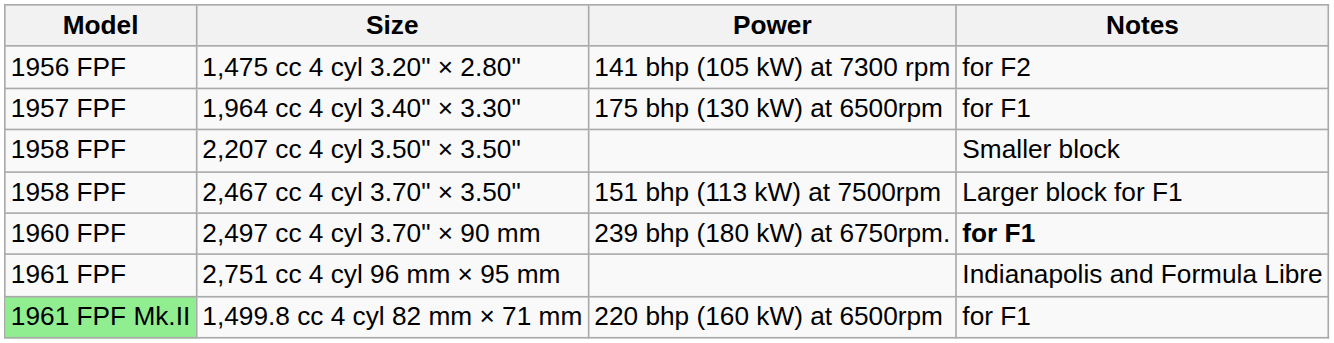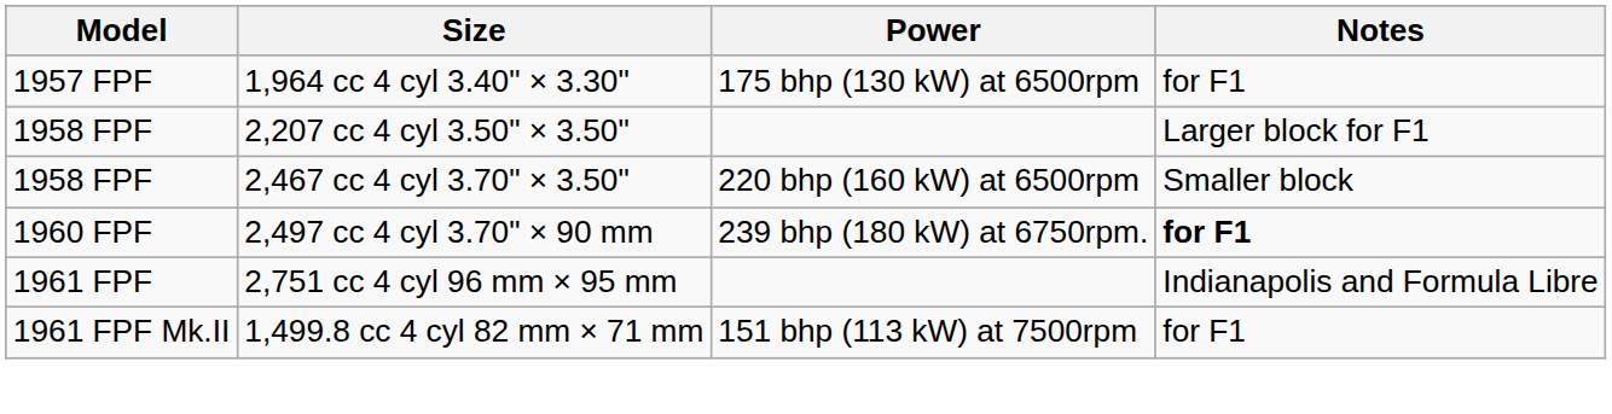- row: 1956 FPF | 1,475 cc 4 cyl 3.20" × 2.80" | 141 bhp (105 kW) at 7300 rpm | for F2
2,207 cc 4 cyl 3.50" × 3.50" | Notes: Smaller block -> Larger block for F1
2,467 cc 4 cyl 3.70" × 3.50" | Power: 151 bhp (113 kW) at 7500rpm -> 220 bhp (160 kW) at 6500rpm
2,467 cc 4 cyl 3.70" × 3.50" | Notes: Larger block for F1 -> Smaller block
1,499.8 cc 4 cyl 82 mm × 71 mm | Model: lightgreen background -> no background
1,499.8 cc 4 cyl 82 mm × 71 mm | Power: 220 bhp (160 kW) at 6500rpm -> 151 bhp (113 kW) at 7500rpm
